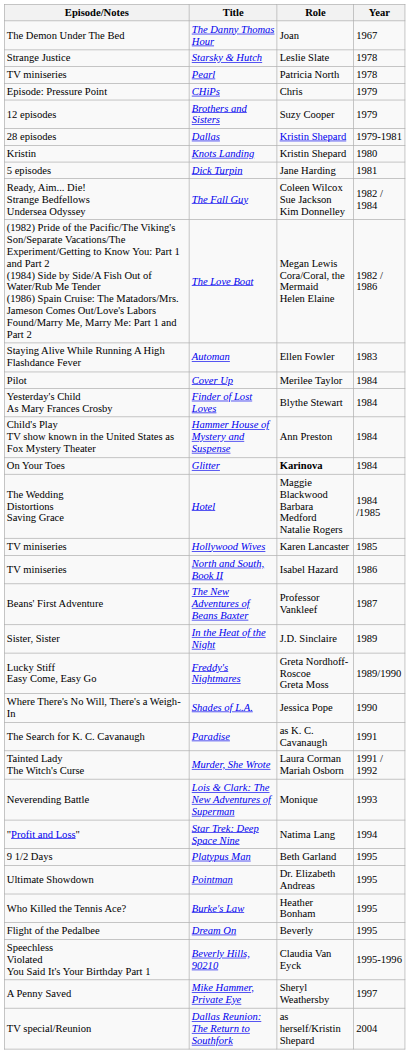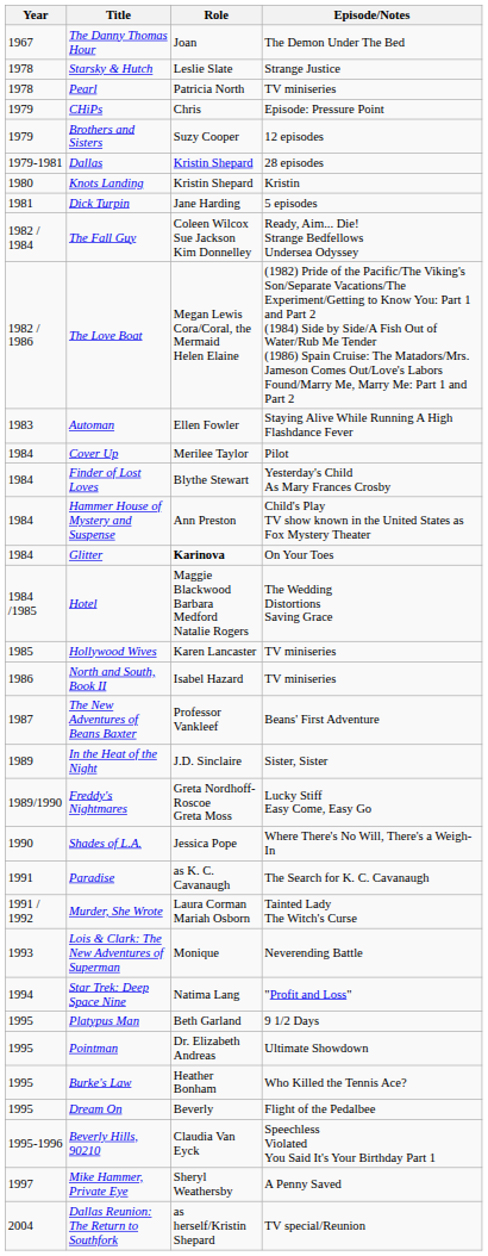columns swapped: Year <-> Episode/Notes
